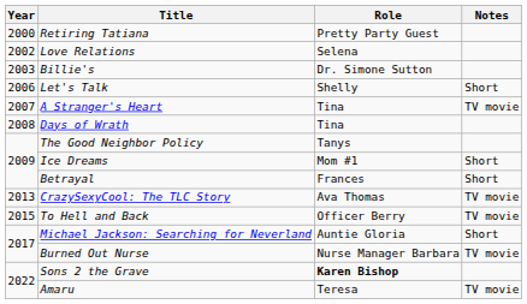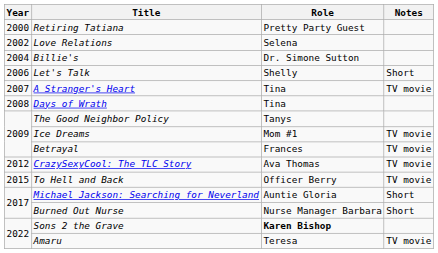Billie's | Year: 2003 -> 2004
Ice Dreams | Notes: Short -> TV movie
Betrayal | Notes: Short -> TV movie
CrazySexyCool: The TLC Story | Year: 2013 -> 2012
Burned Out Nurse | Notes: TV movie -> Short
